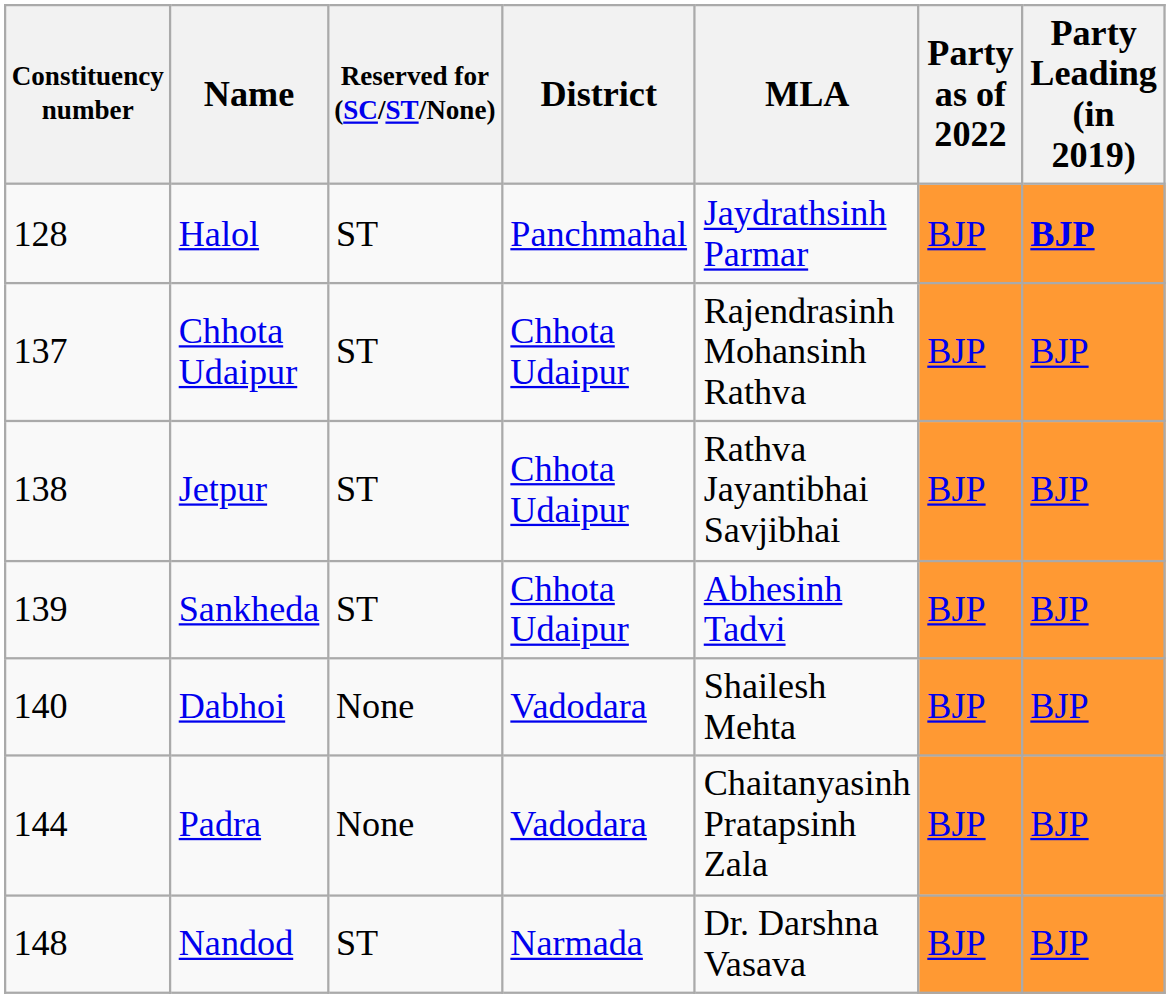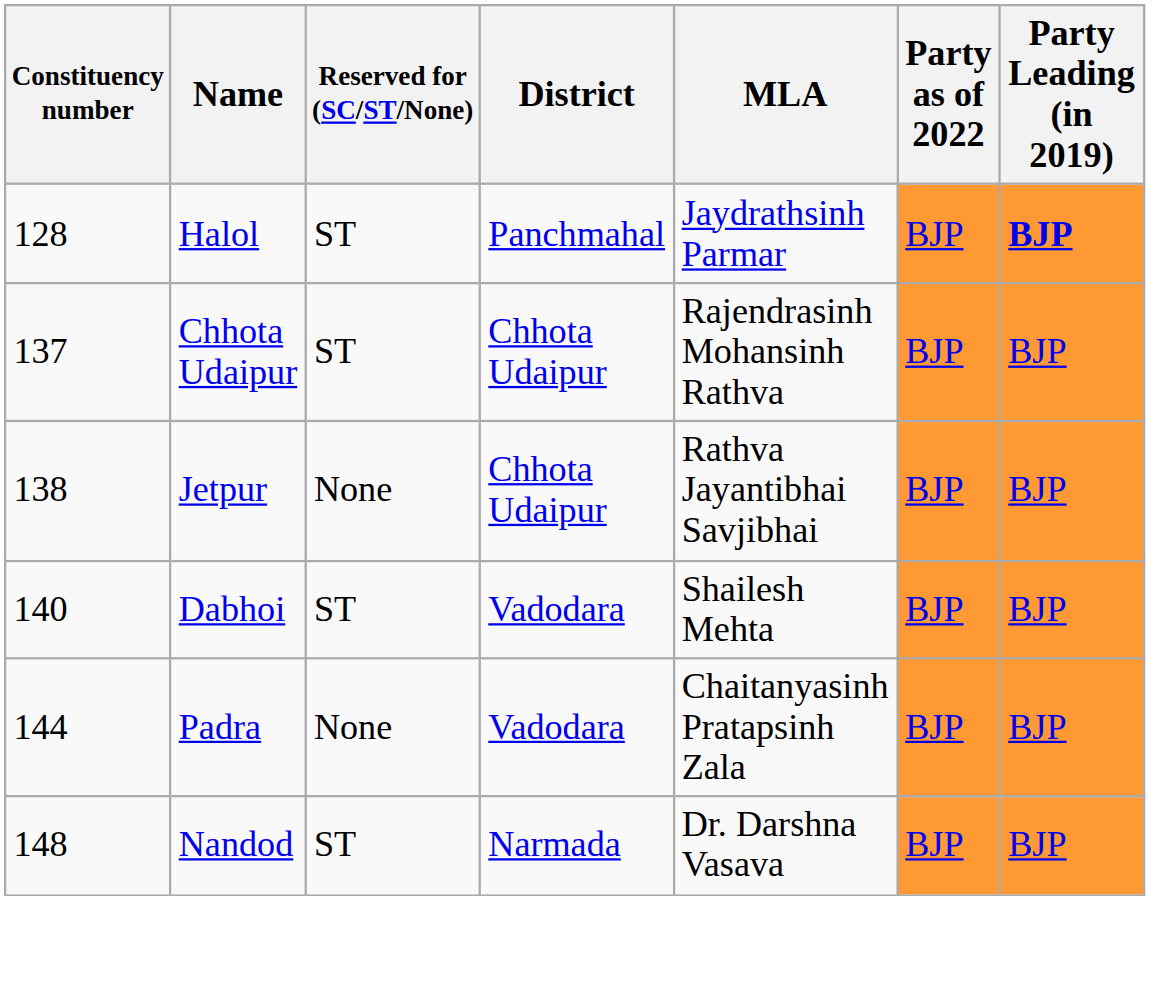Jetpur | Reserved for (SC/ST/None): ST -> None
- row: 139 | Sankheda | ST | Chhota Udaipur | Abhesinh Tadvi | BJP | BJP
Dabhoi | Reserved for (SC/ST/None): None -> ST
